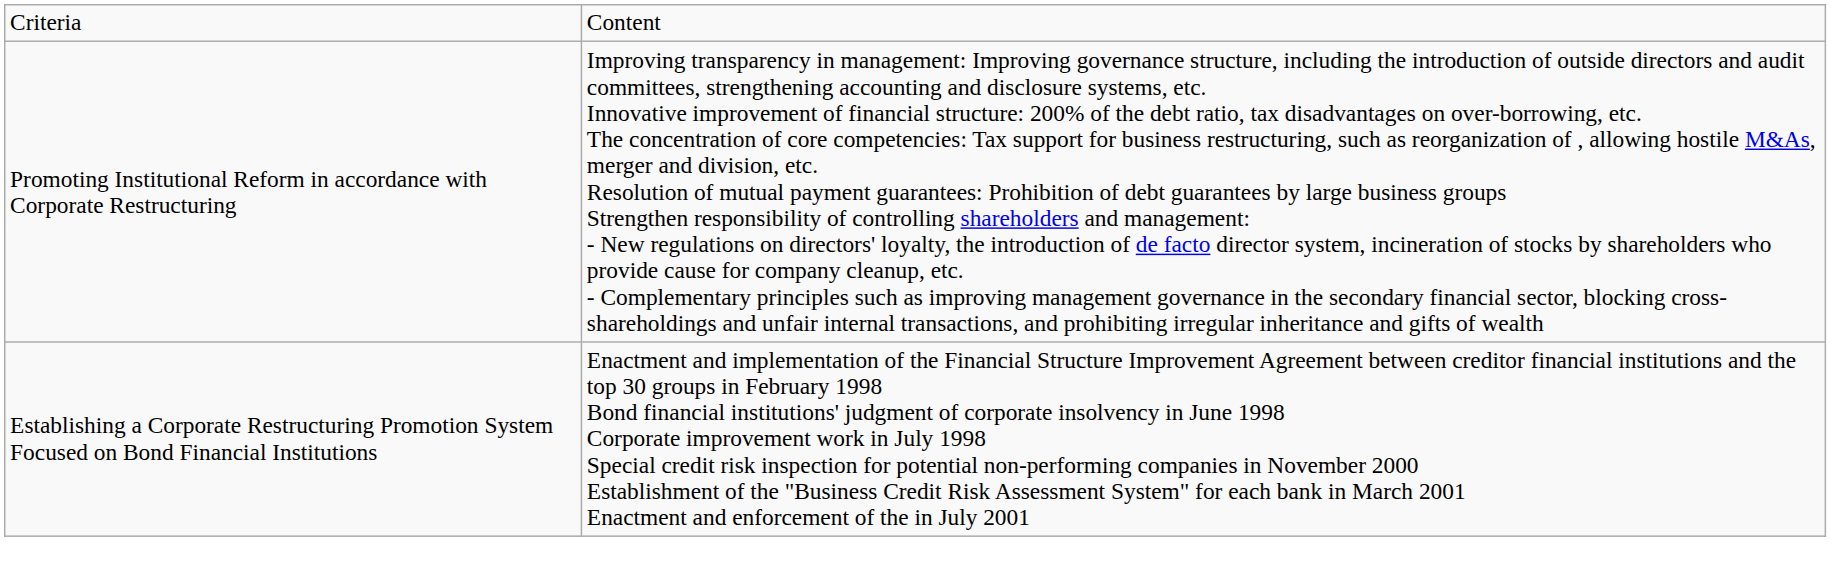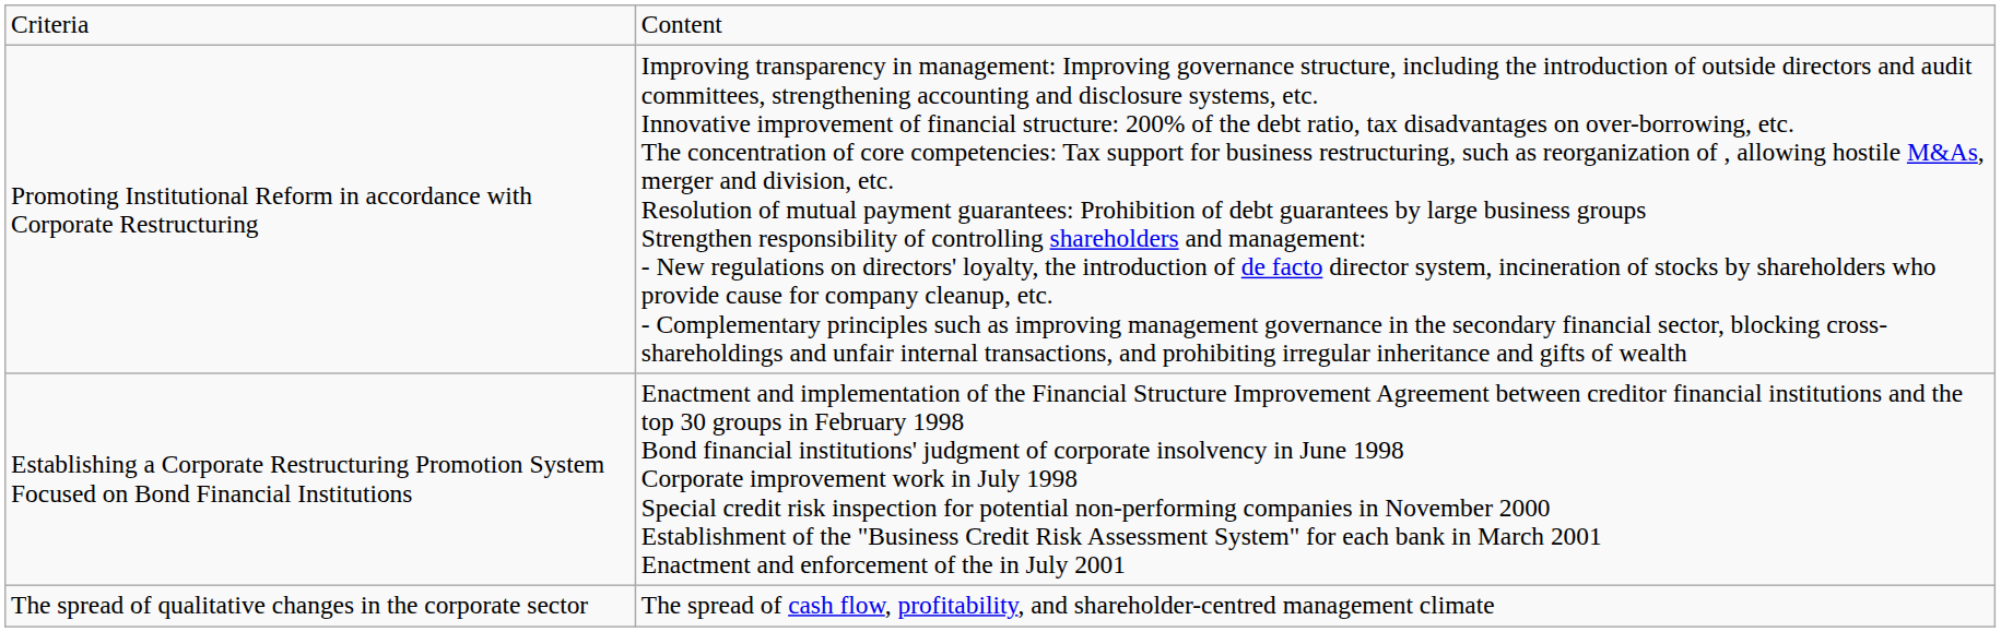+ row: The spread of qualitative changes in the corporate sector | The spread of cash flow, profitability, and shareholder-centred management climate
